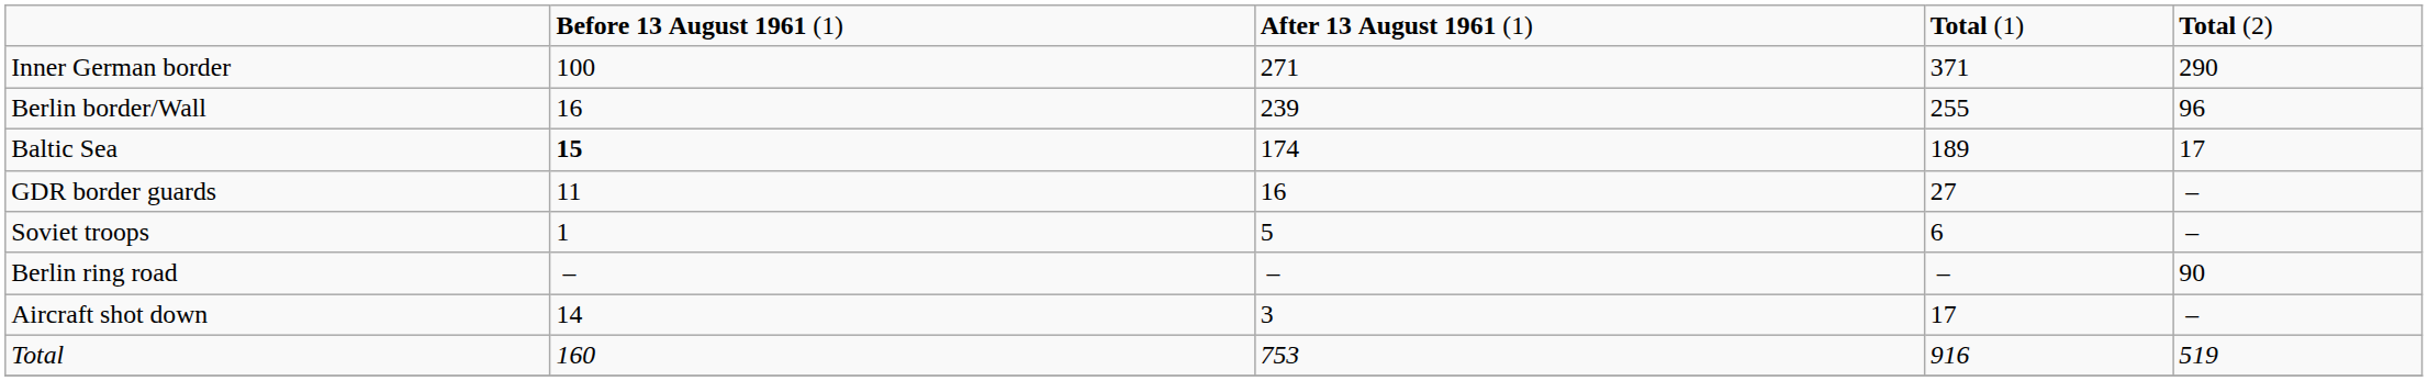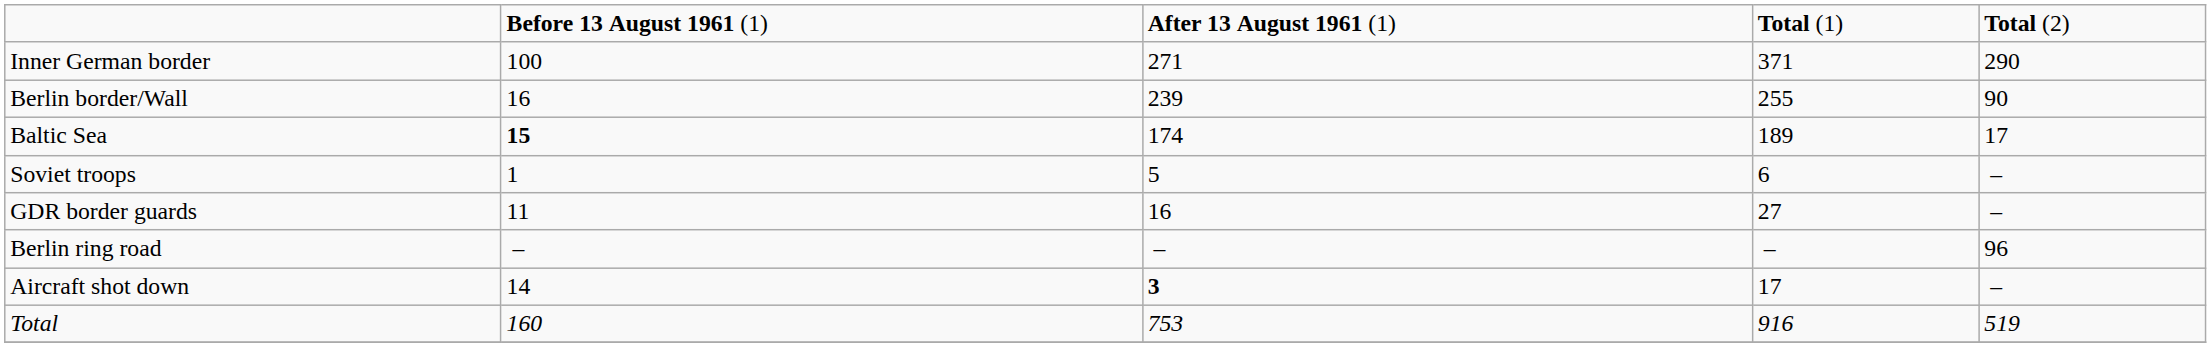Berlin border/Wall | column 5: 96 -> 90
rows swapped: GDR border guards <-> Soviet troops
Berlin ring road | column 5: 90 -> 96
Aircraft shot down | column 3: normal -> bold
